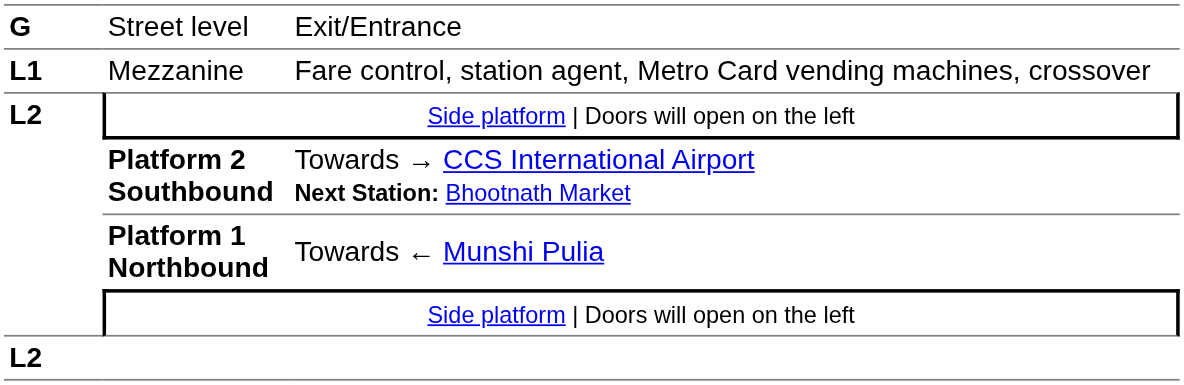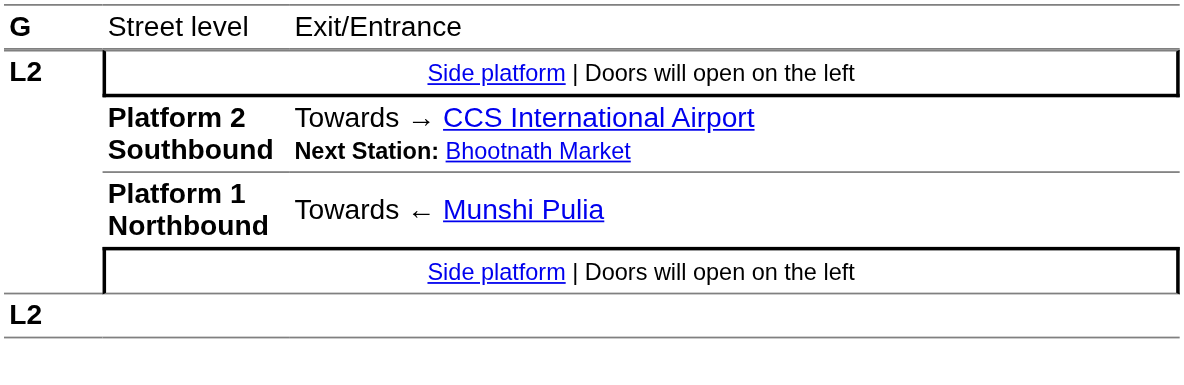- row: L1 | Mezzanine | Fare control, station agent, Metro Card vending machines, crossover
